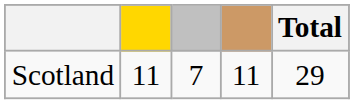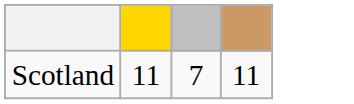- column: Total | 29
